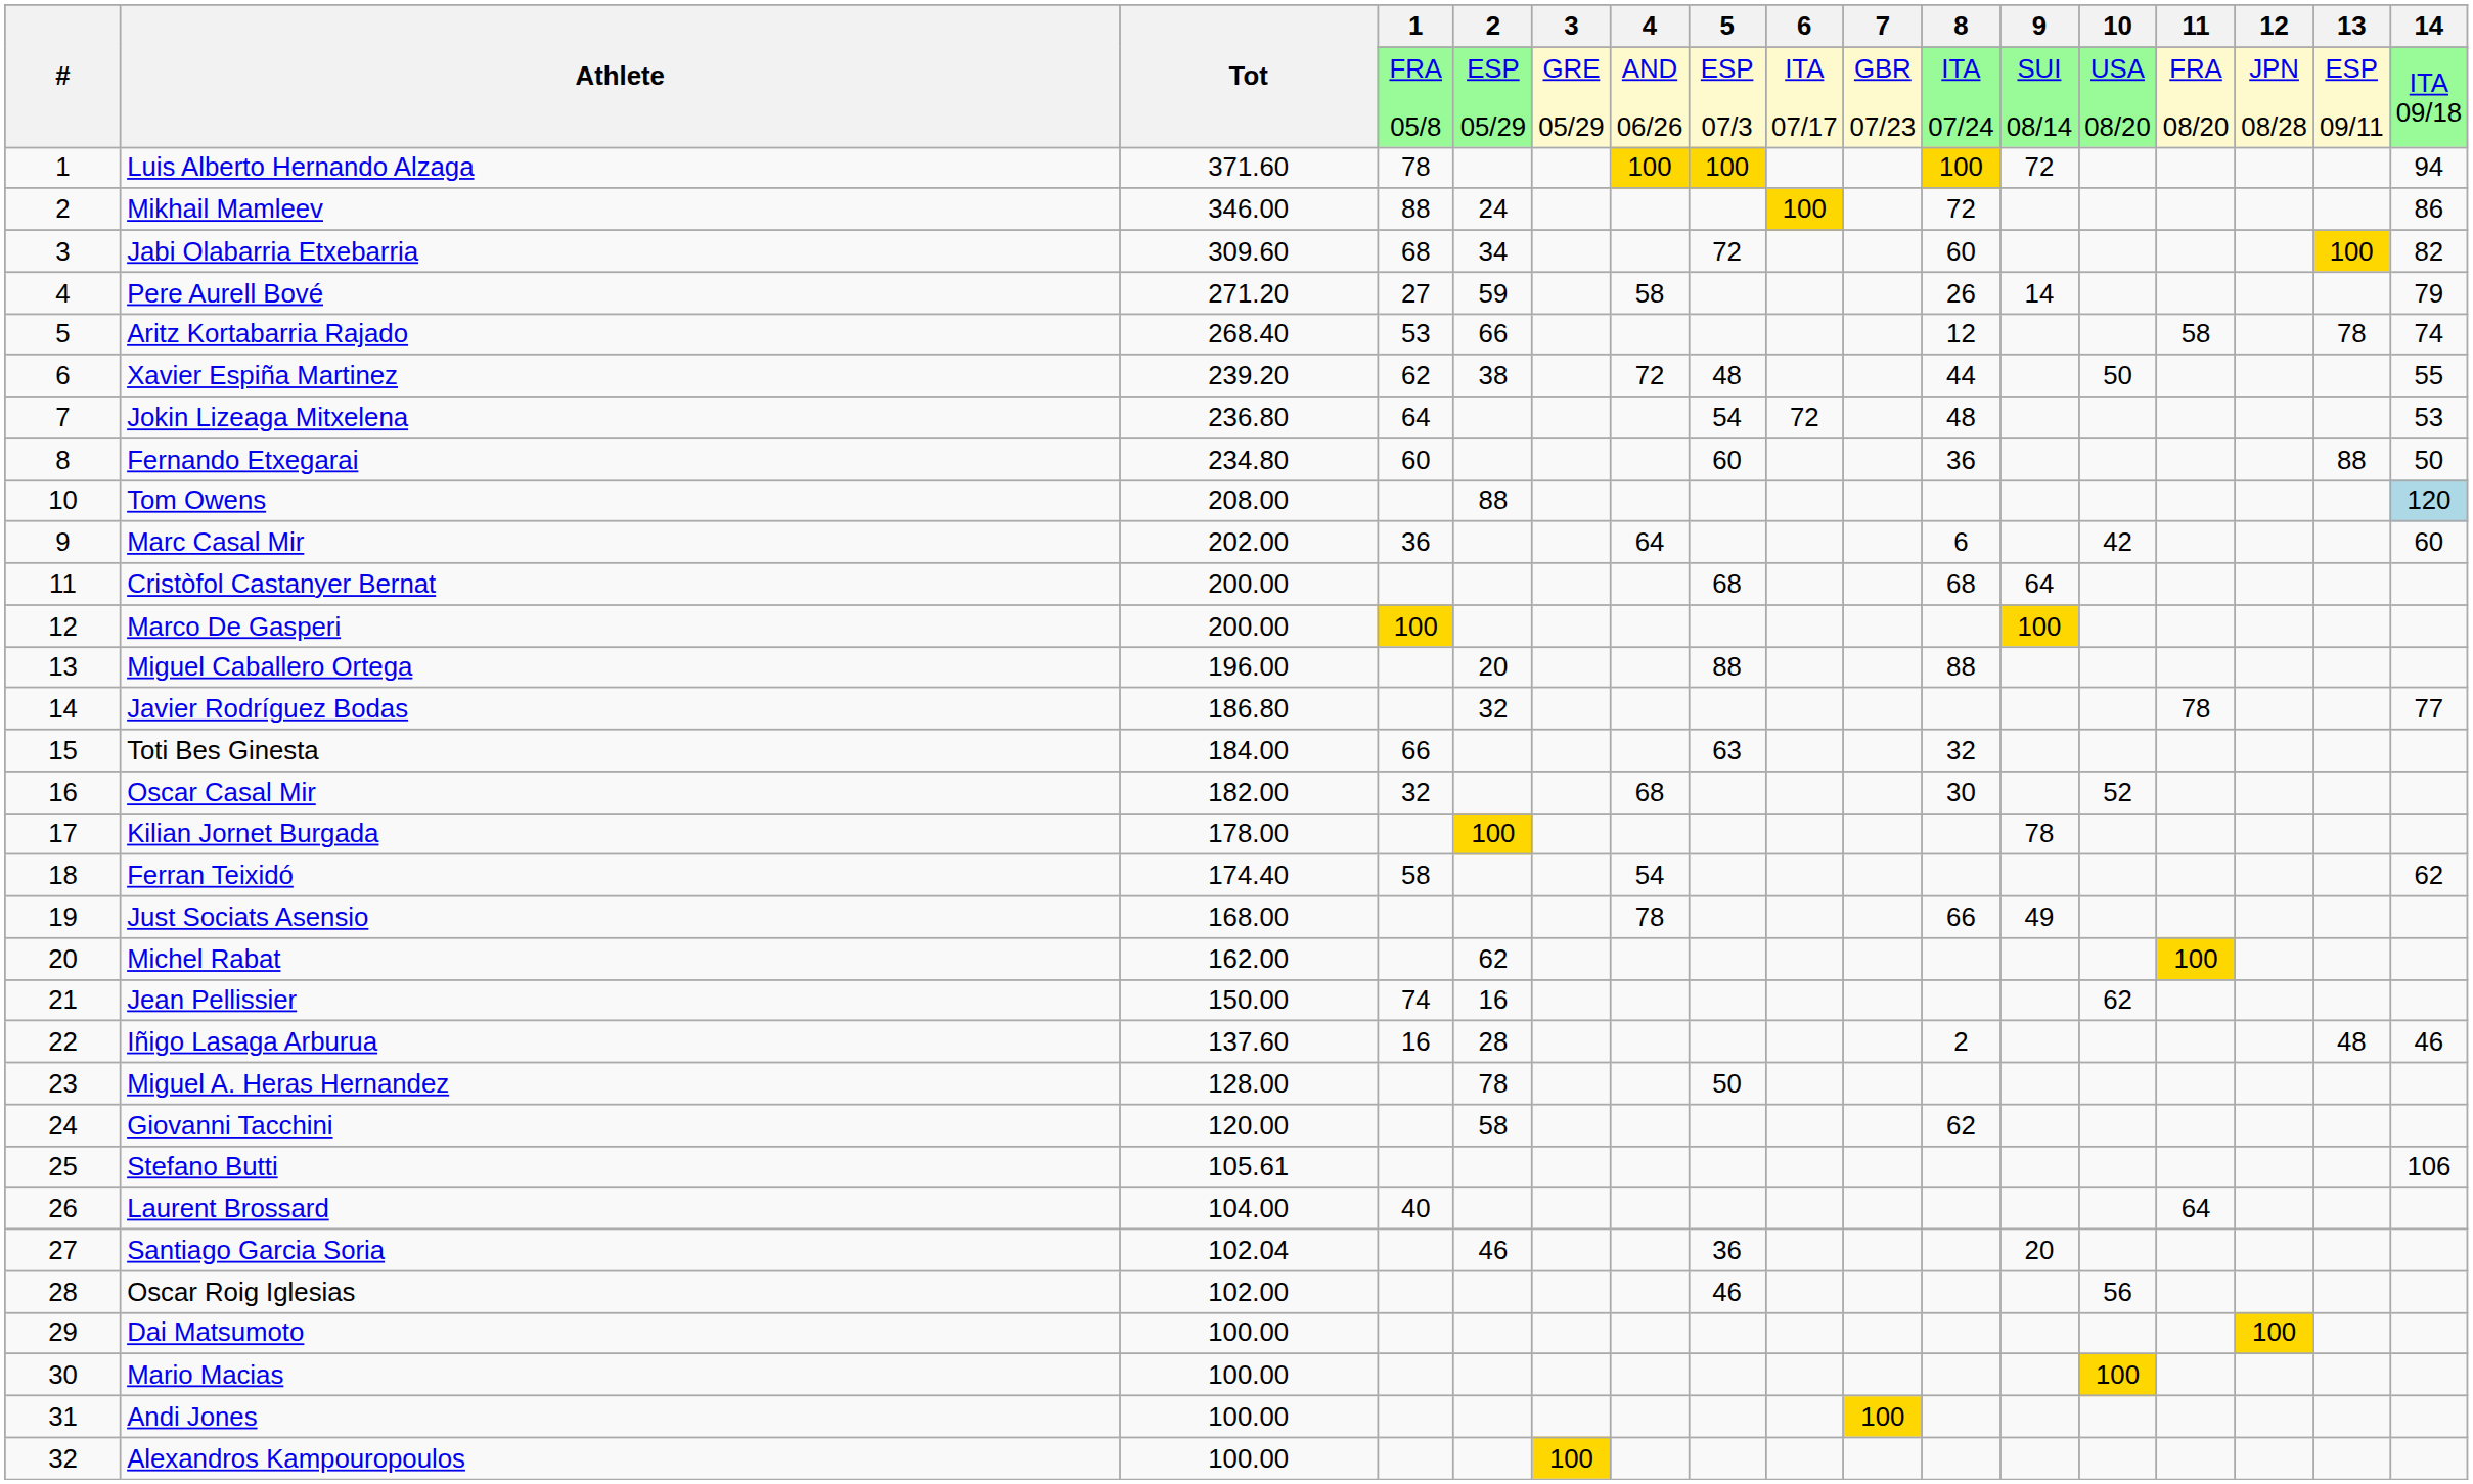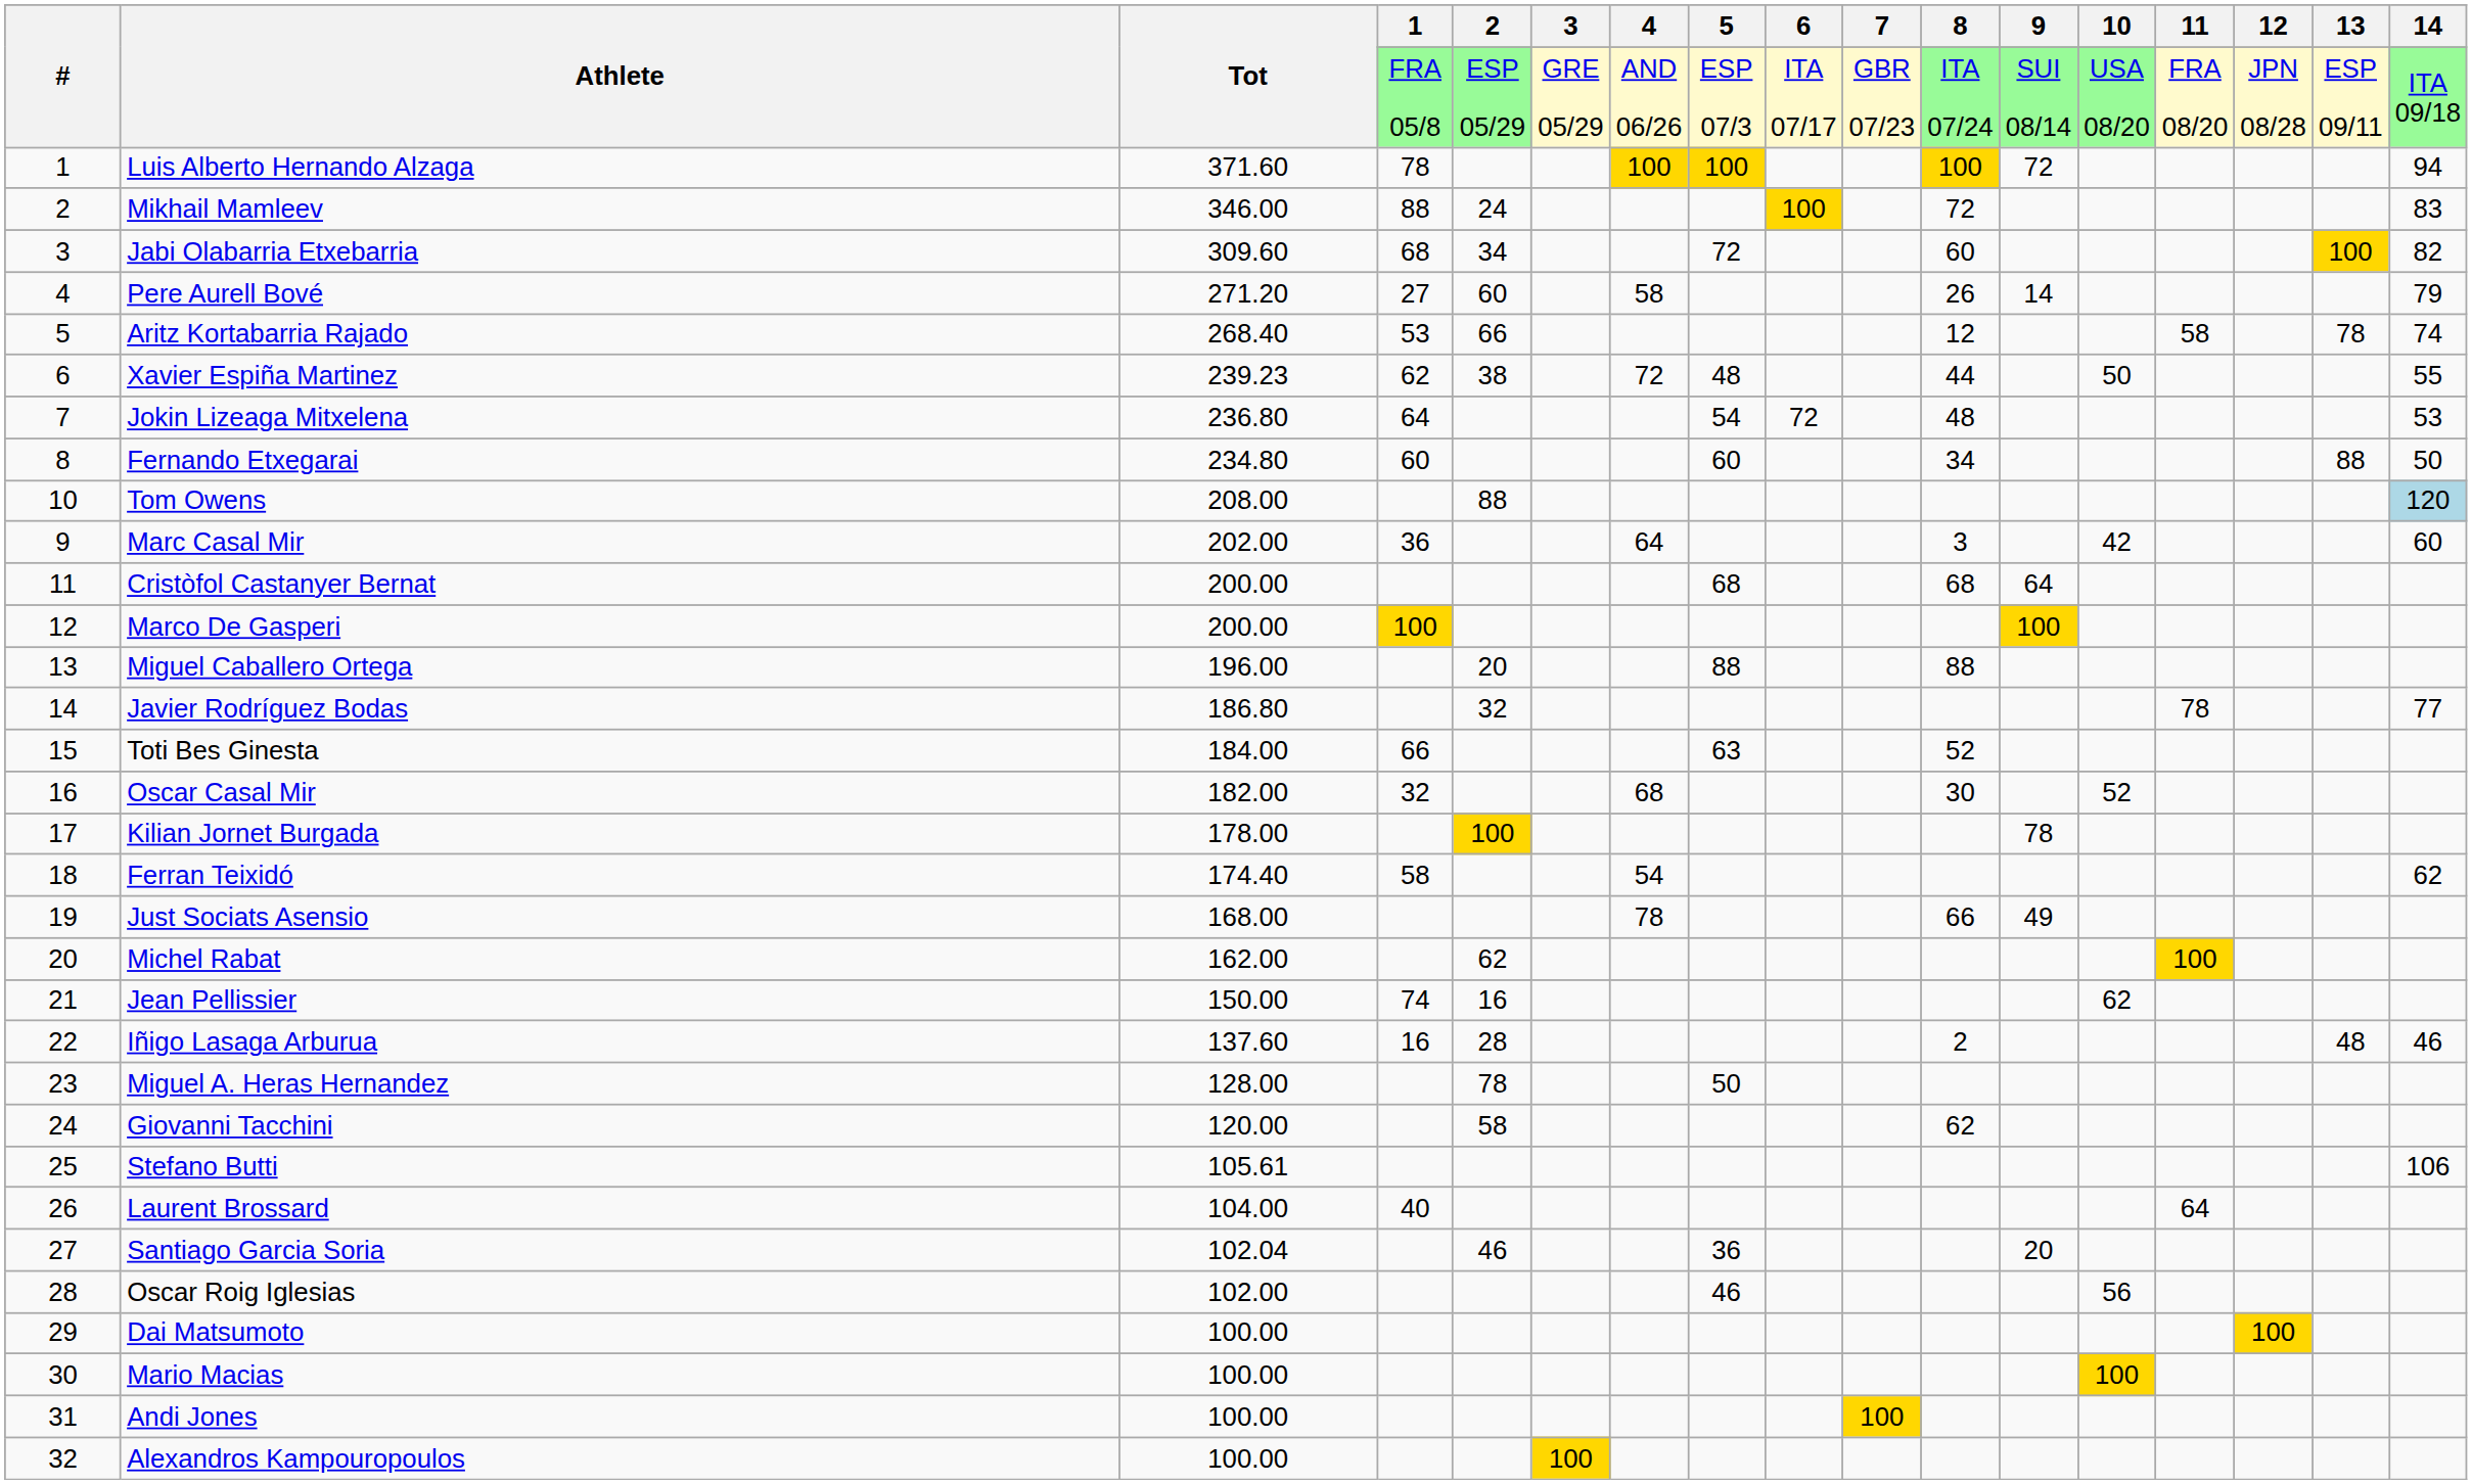Mikhail Mamleev | 14: 86 -> 83
Pere Aurell Bové | 2: 59 -> 60
Xavier Espiña Martinez | Tot: 239.20 -> 239.23
Fernando Etxegarai | 8: 36 -> 34
Marc Casal Mir | 8: 6 -> 3
Toti Bes Ginesta | 8: 32 -> 52
